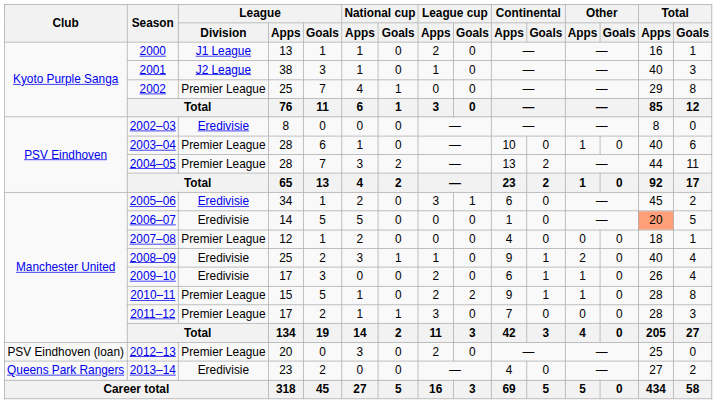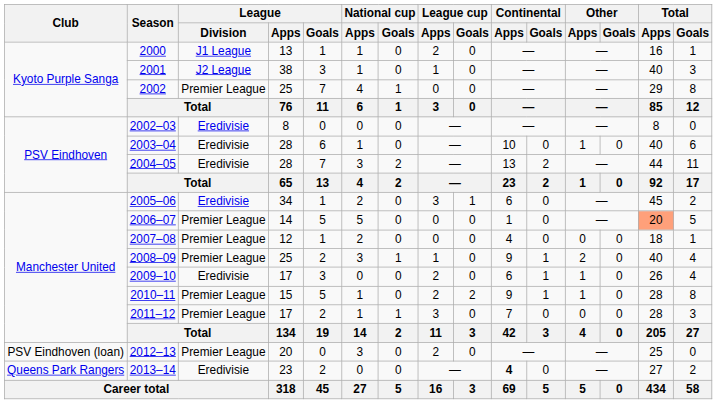2003–04 | League / Division: Premier League -> Eredivisie
2004–05 | League / Division: Premier League -> Eredivisie
2006–07 | League / Division: Eredivisie -> Premier League
2008–09 | League / Division: Eredivisie -> Premier League
2013–14 | Continental / Apps: normal -> bold
